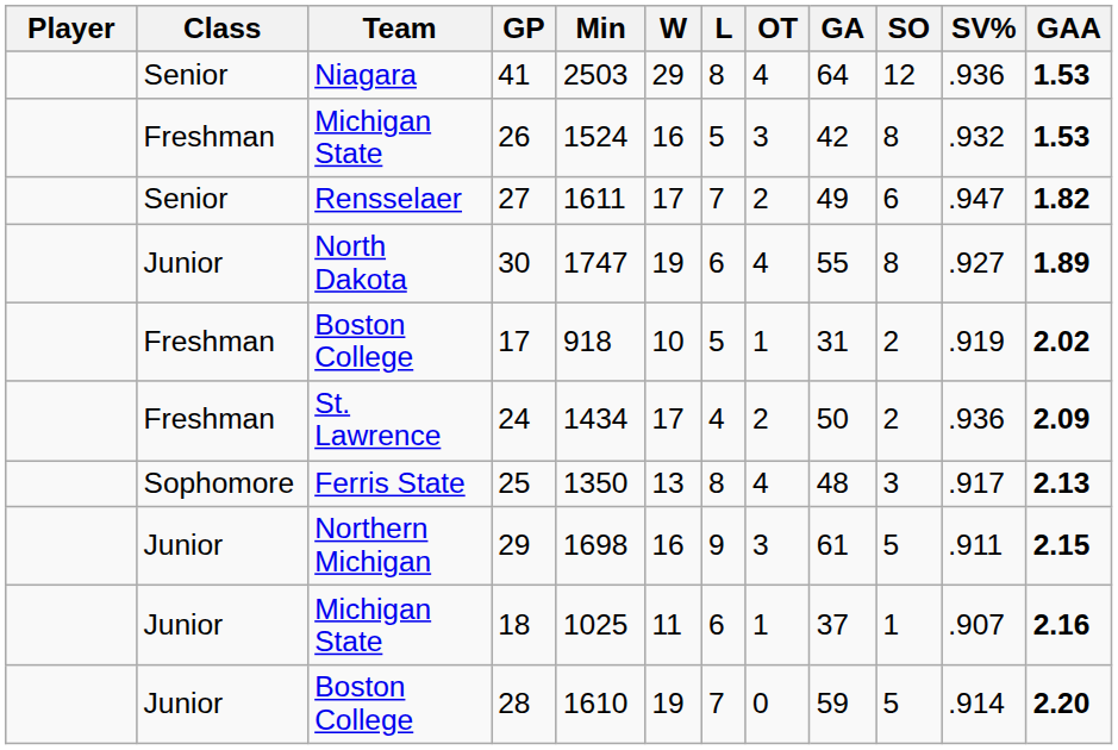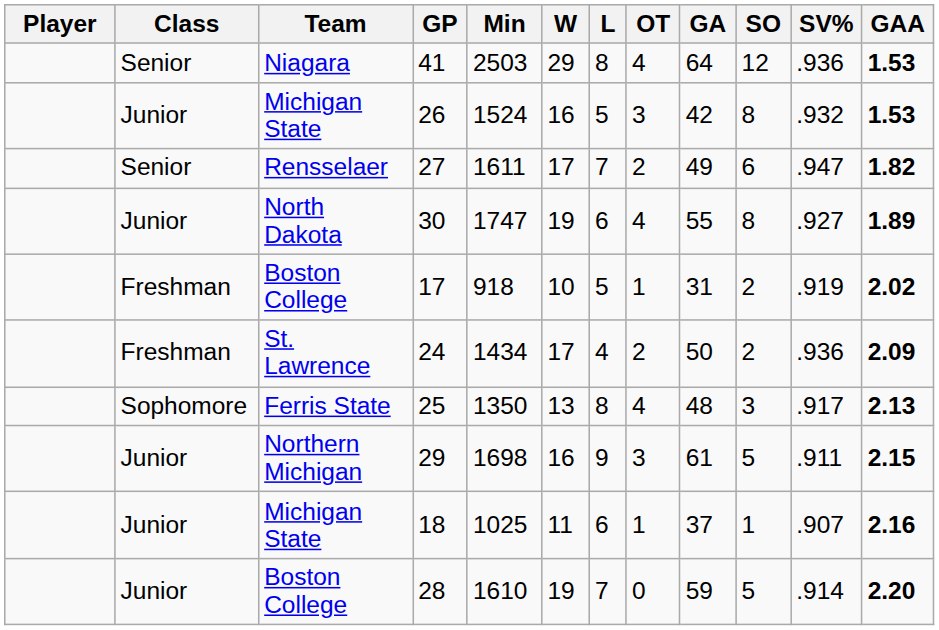26 | Class: Freshman -> Junior
